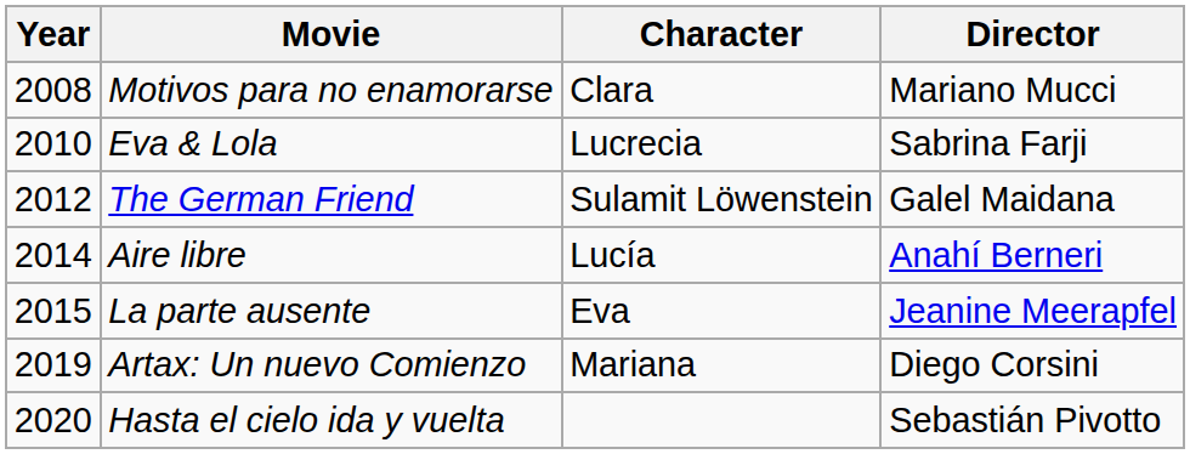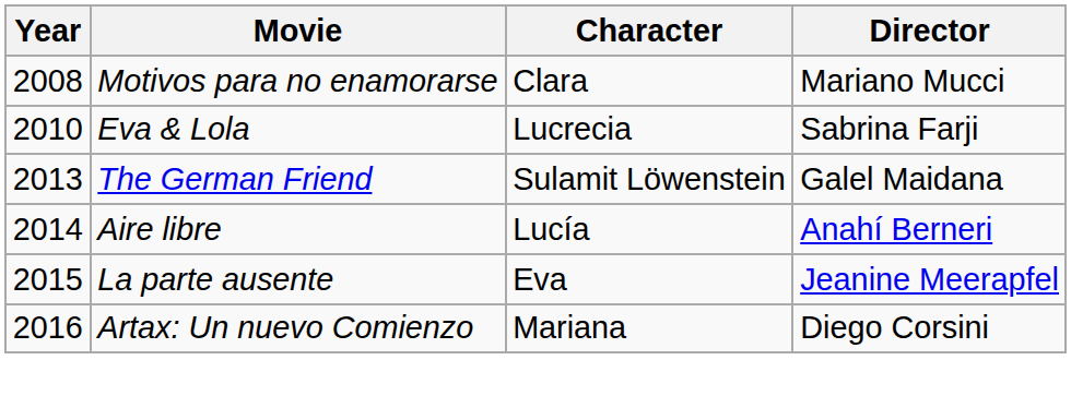The German Friend | Year: 2012 -> 2013
Artax: Un nuevo Comienzo | Year: 2019 -> 2016
- row: 2020 | Hasta el cielo ida y vuelta | Sebastián Pivotto
